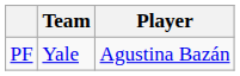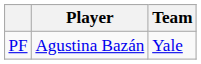columns swapped: Player <-> Team
